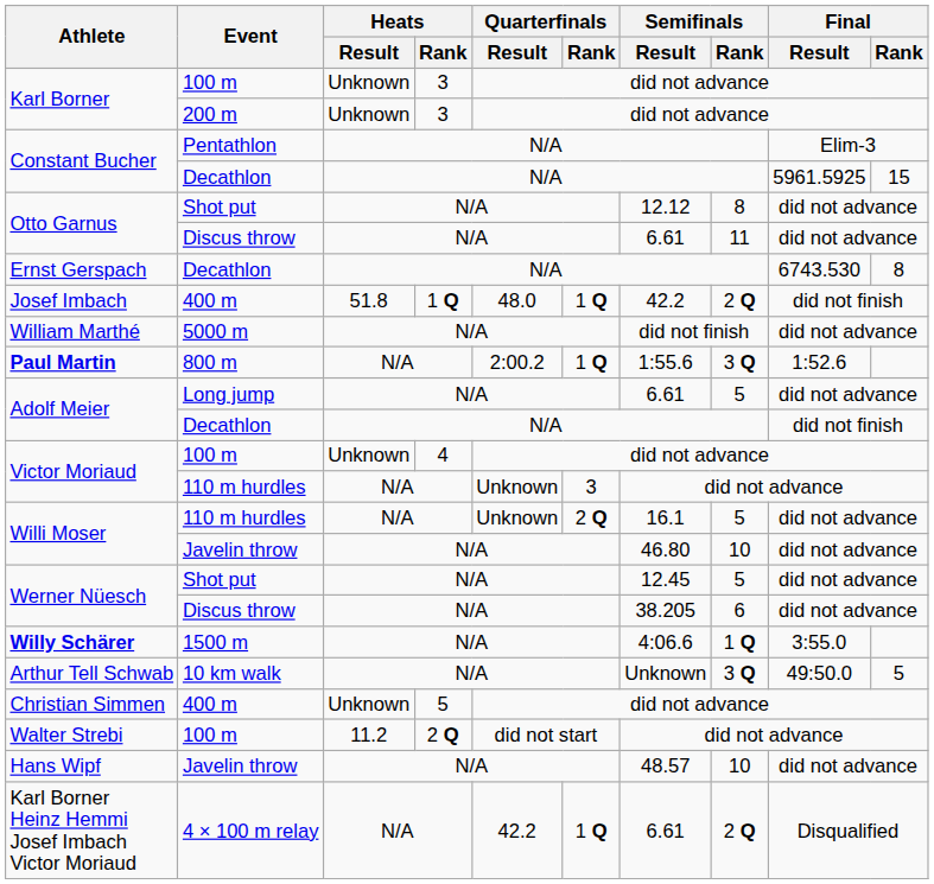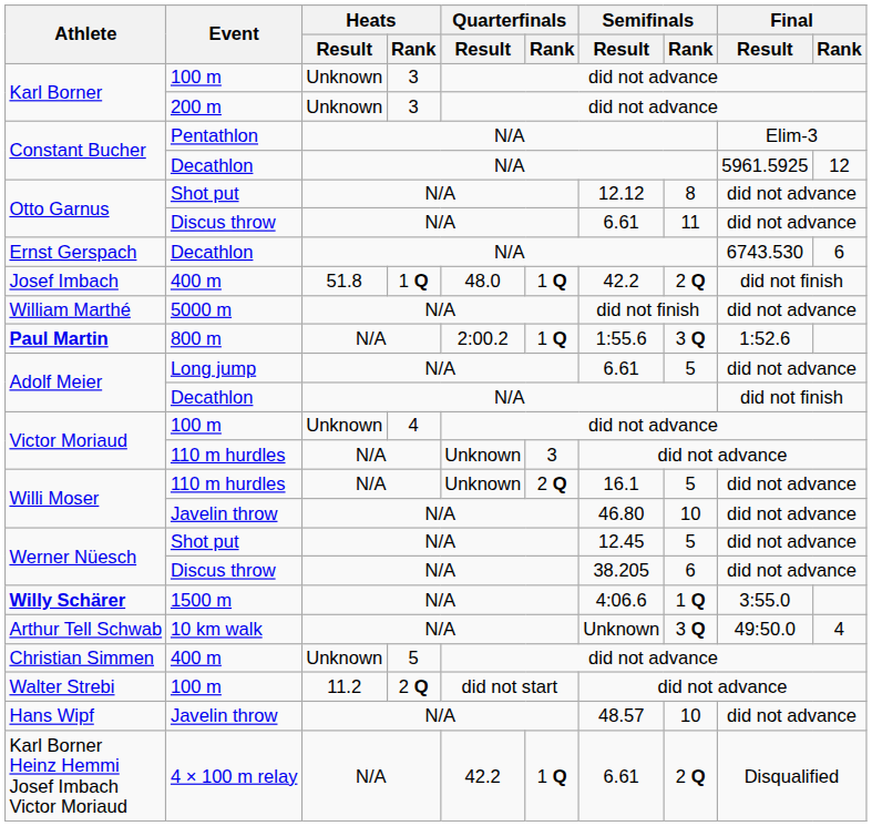Constant Bucher / Decathlon | Final / Rank: 15 -> 12
Ernst Gerspach | Final / Rank: 8 -> 6
Arthur Tell Schwab | Final / Rank: 5 -> 4
